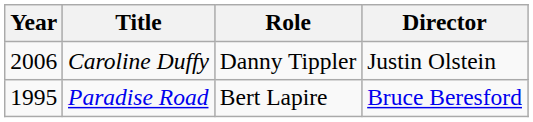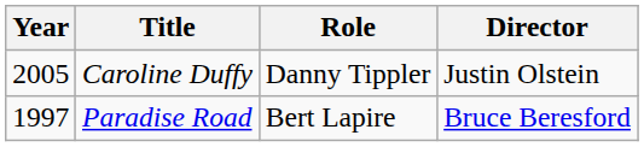Caroline Duffy | Year: 2006 -> 2005
Paradise Road | Year: 1995 -> 1997
